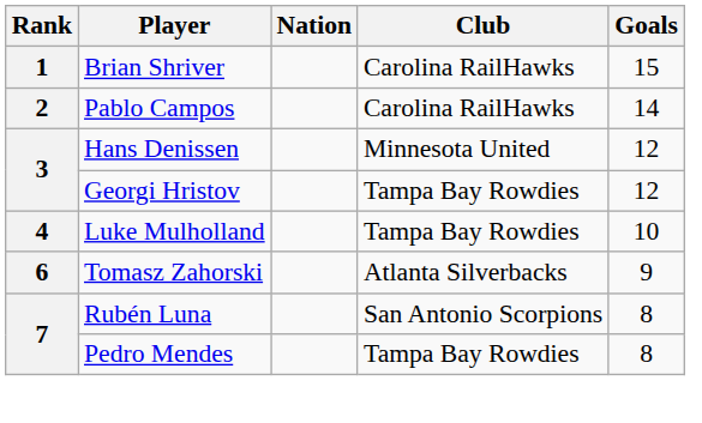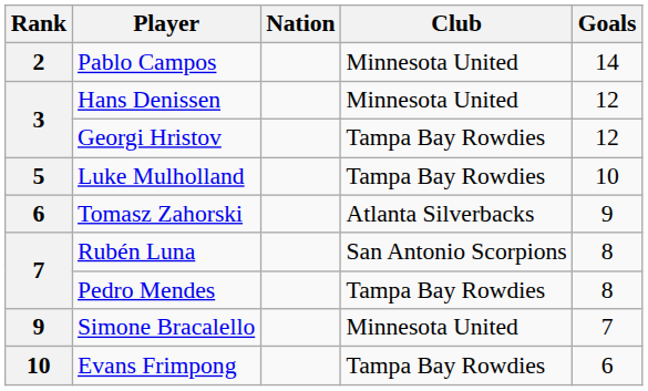- row: 1 | Brian Shriver | Carolina RailHawks | 15
Pablo Campos | Club: Carolina RailHawks -> Minnesota United
Luke Mulholland | Rank: 4 -> 5
+ row: 9 | Simone Bracalello | Minnesota United | 7
+ row: 10 | Evans Frimpong | Tampa Bay Rowdies | 6
